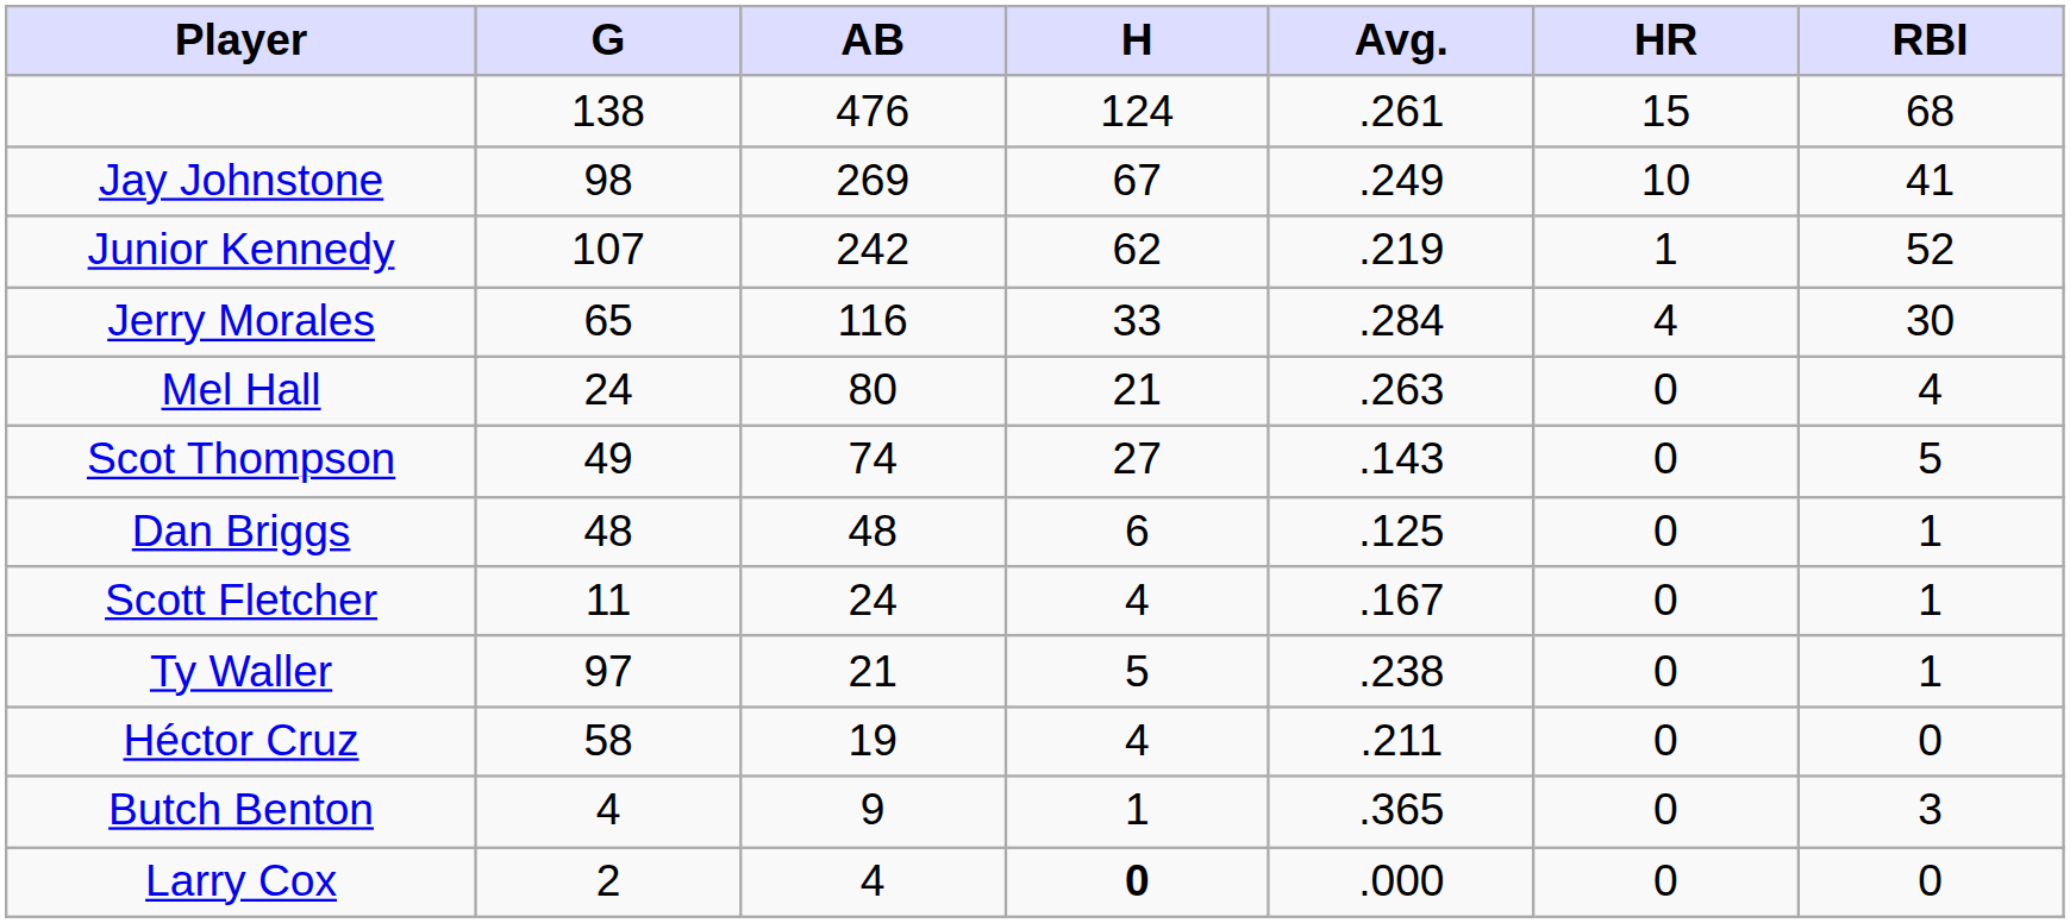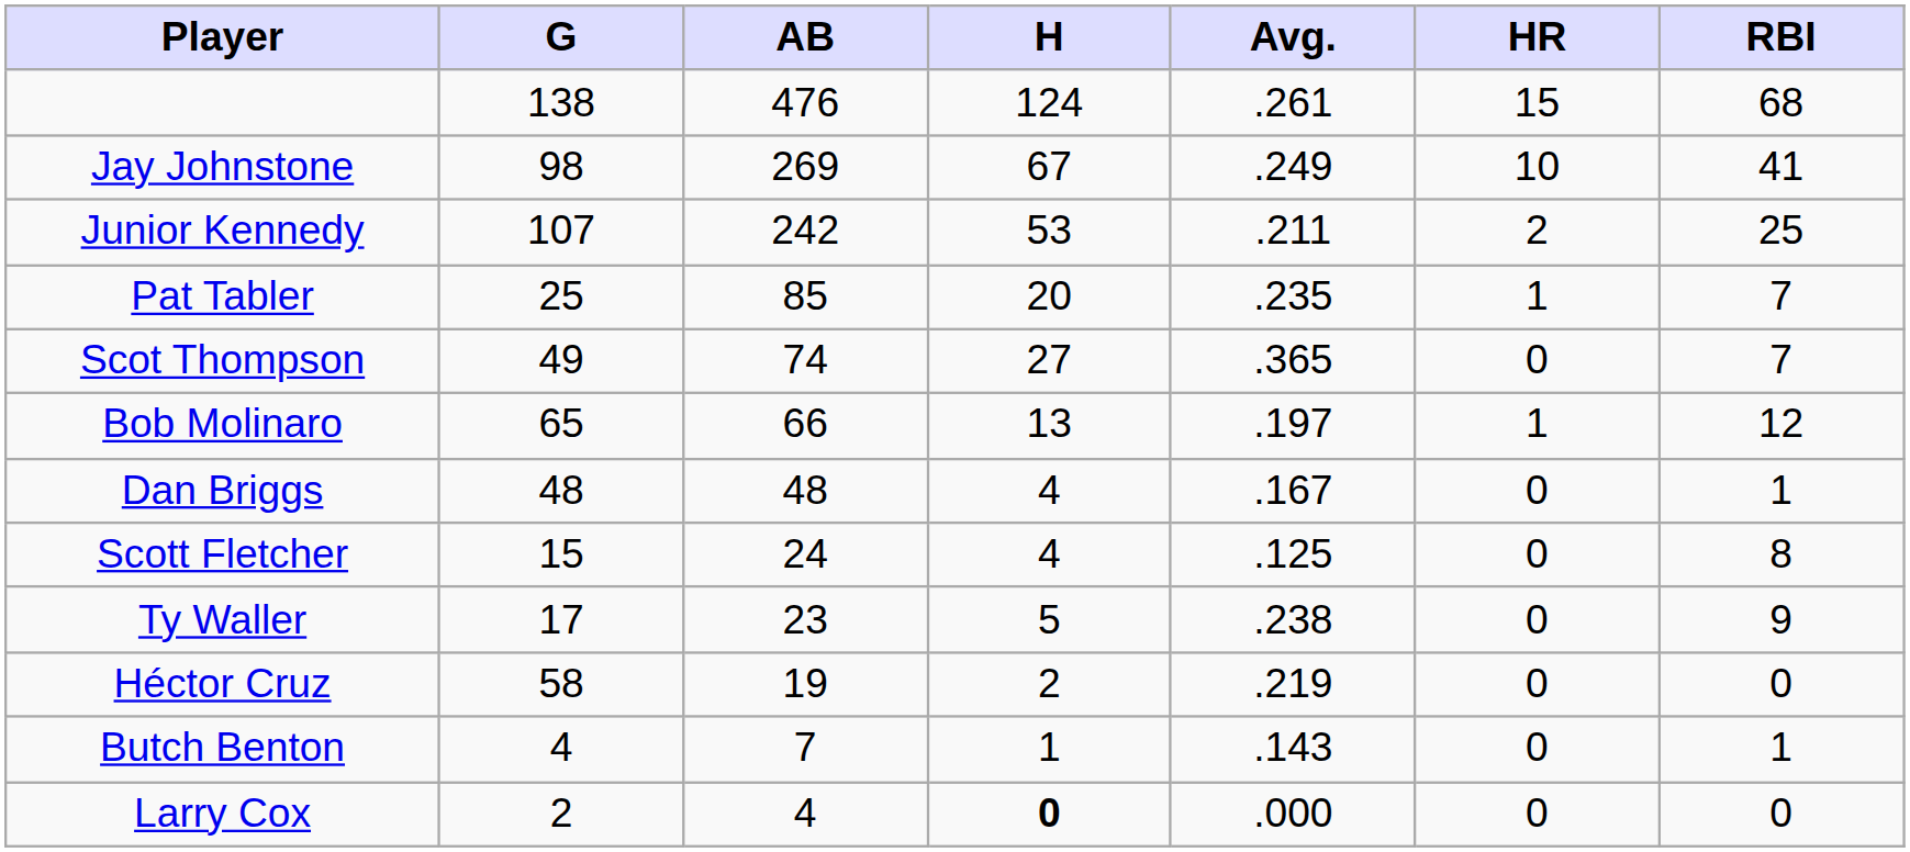Junior Kennedy | H: 62 -> 53
Junior Kennedy | Avg.: .219 -> .211
Junior Kennedy | HR: 1 -> 2
Junior Kennedy | RBI: 52 -> 25
- row: Jerry Morales | 65 | 116 | 33 | .284 | 4 | 30
+ row: Pat Tabler | 25 | 85 | 20 | .235 | 1 | 7
- row: Mel Hall | 24 | 80 | 21 | .263 | 0 | 4
Scot Thompson | Avg.: .143 -> .365
Scot Thompson | RBI: 5 -> 7
+ row: Bob Molinaro | 65 | 66 | 13 | .197 | 1 | 12
Dan Briggs | H: 6 -> 4
Dan Briggs | Avg.: .125 -> .167
Scott Fletcher | G: 11 -> 15
Scott Fletcher | Avg.: .167 -> .125
Scott Fletcher | RBI: 1 -> 8
Ty Waller | G: 97 -> 17
Ty Waller | AB: 21 -> 23
Ty Waller | RBI: 1 -> 9
Héctor Cruz | H: 4 -> 2
Héctor Cruz | Avg.: .211 -> .219
Butch Benton | AB: 9 -> 7
Butch Benton | Avg.: .365 -> .143
Butch Benton | RBI: 3 -> 1
